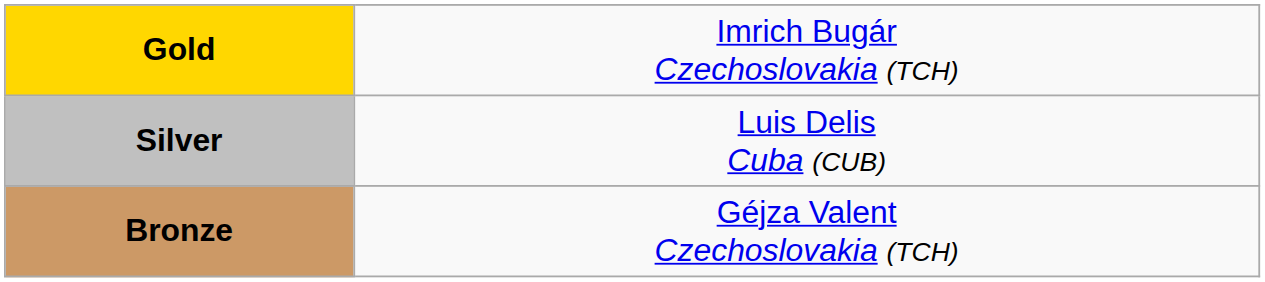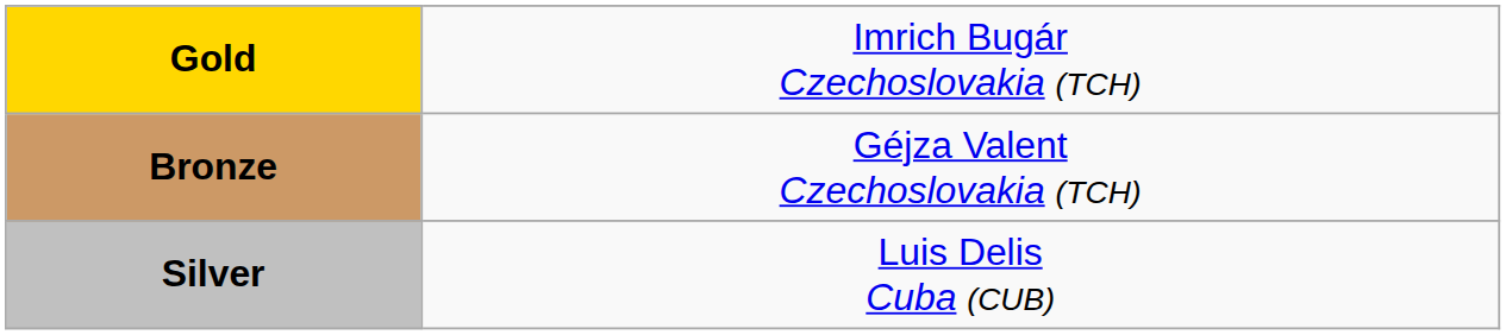rows swapped: Silver <-> Bronze
